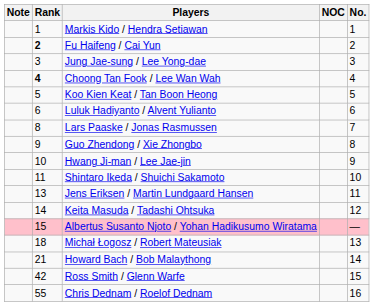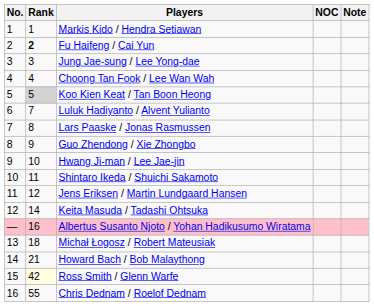columns swapped: No. <-> Note
Choong Tan Fook / Lee Wan Wah | Rank: bold -> normal
Koo Kien Keat / Tan Boon Heong | Rank: no background -> lightgrey background
Luluk Hadiyanto / Alvent Yulianto | Rank: 6 -> 7
Jens Eriksen / Martin Lundgaard Hansen | Rank: 13 -> 12
Albertus Susanto Njoto / Yohan Hadikusumo Wiratama | Rank: 15 -> 16
Ross Smith / Glenn Warfe | Rank: no background -> lightyellow background
